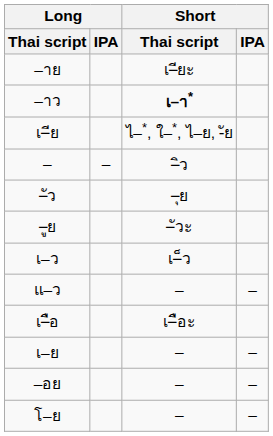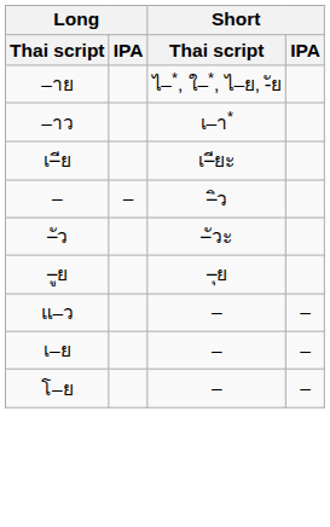–าย | Short / Thai script: เ–ียะ -> ไ–*, ใ–*, ไ–ย, -ัย
–าว | Short / Thai script: bold -> normal
เ–ีย | Short / Thai script: ไ–*, ใ–*, ไ–ย, -ัย -> เ–ียะ
–ัว | Short / Thai script: –ุย -> –ัวะ
–ูย | Short / Thai script: –ัวะ -> –ุย
- row: เ–ว | เ–็ว
- row: เ–ือ | เ–ือะ
- row: –อย | – | –
